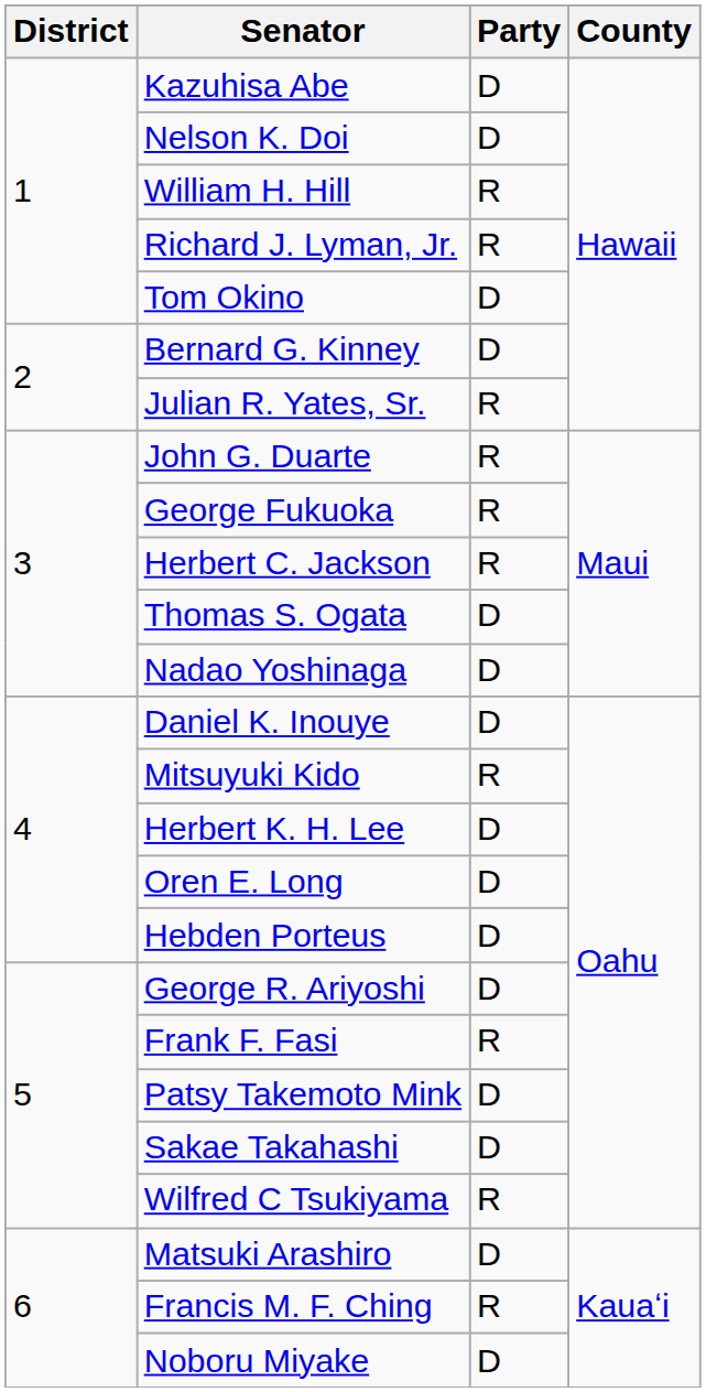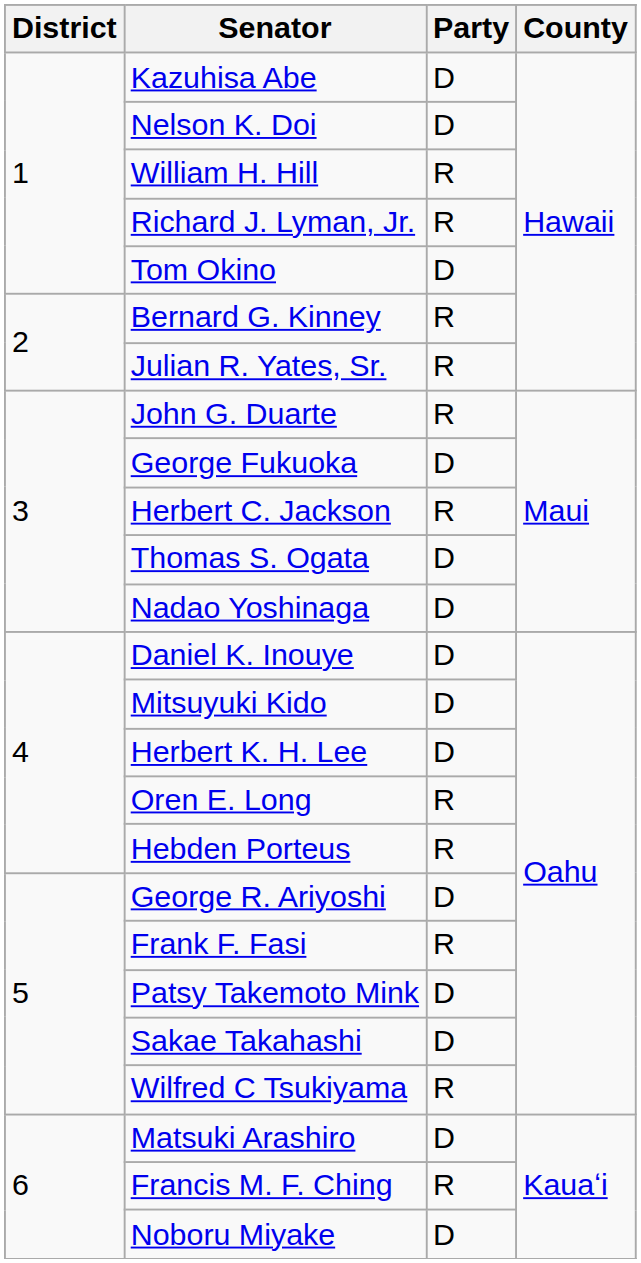Bernard G. Kinney | Party: D -> R
George Fukuoka | Party: R -> D
Mitsuyuki Kido | Party: R -> D
Oren E. Long | Party: D -> R
Hebden Porteus | Party: D -> R
